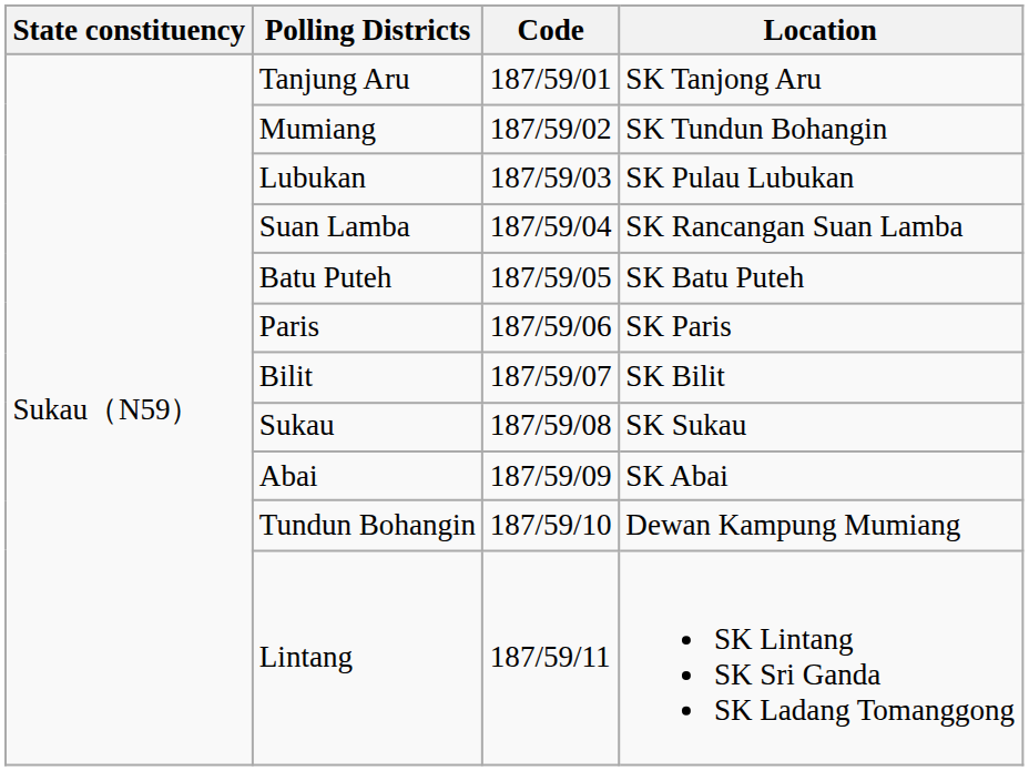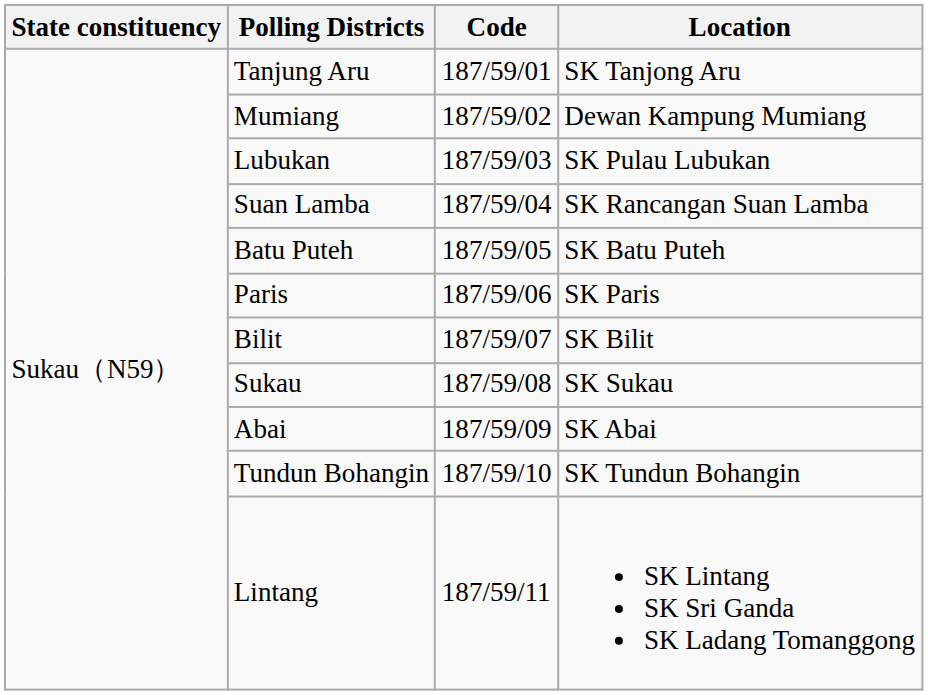Mumiang | Location: SK Tundun Bohangin -> Dewan Kampung Mumiang
Tundun Bohangin | Location: Dewan Kampung Mumiang -> SK Tundun Bohangin
